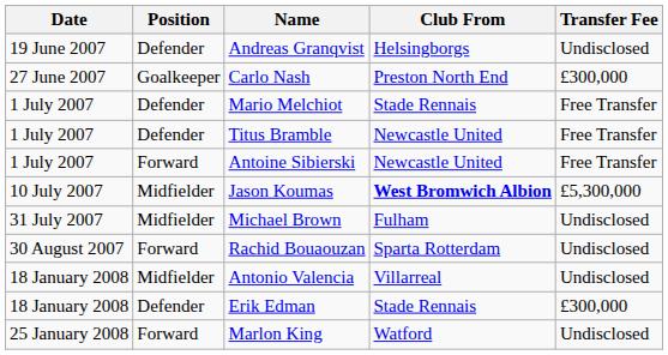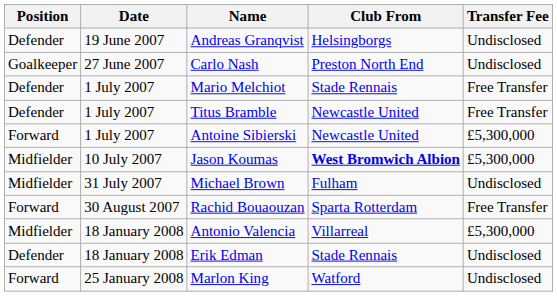columns swapped: Date <-> Position
Carlo Nash | Transfer Fee: £300,000 -> Undisclosed
Antoine Sibierski | Transfer Fee: Free Transfer -> £5,300,000
Rachid Bouaouzan | Transfer Fee: Undisclosed -> Free Transfer
Antonio Valencia | Transfer Fee: Undisclosed -> £5,300,000
Erik Edman | Transfer Fee: £300,000 -> Undisclosed
